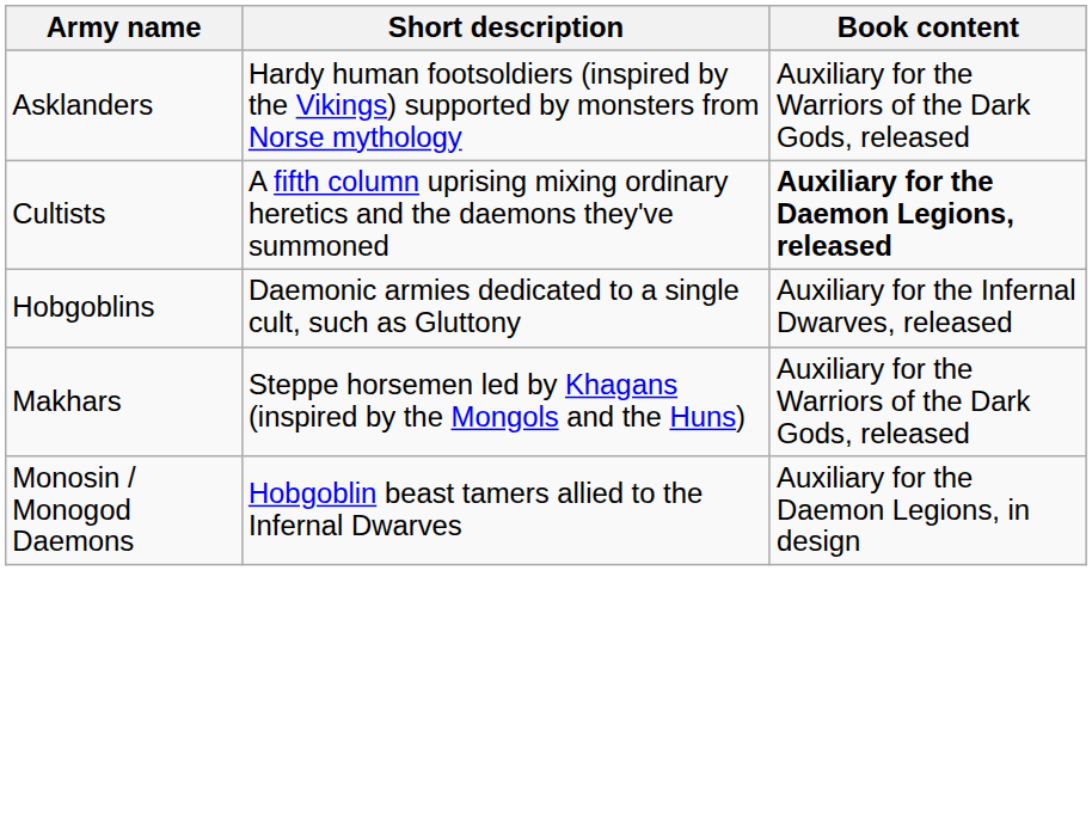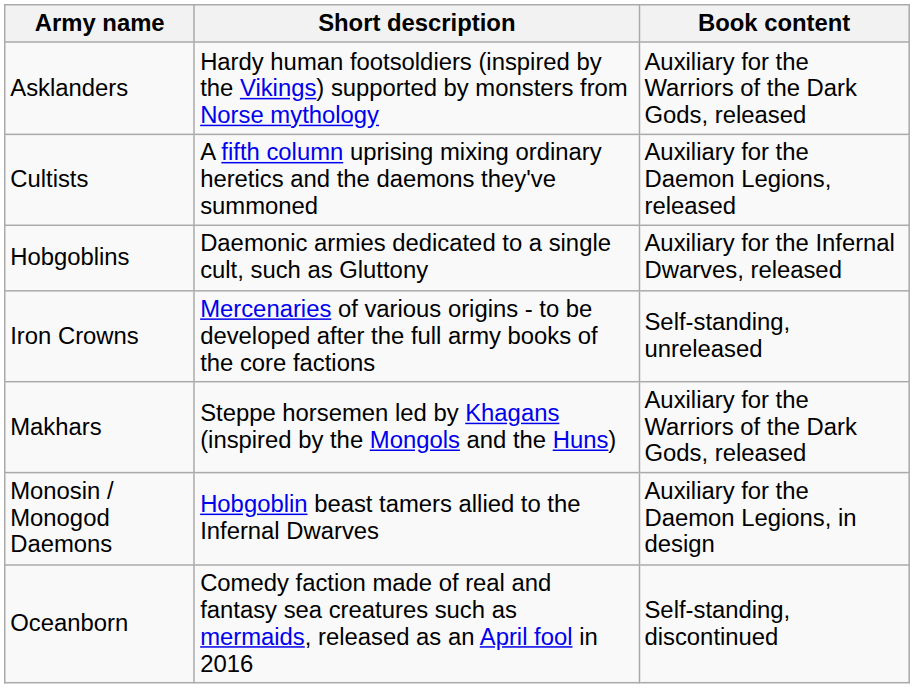Cultists | Book content: bold -> normal
+ row: Iron Crowns | Mercenaries of various origins - to be developed after the full army books of the core factions | Self-standing, unreleased
+ row: Oceanborn | Comedy faction made of real and fantasy sea creatures such as mermaids, released as an April fool in 2016 | Self-standing, discontinued
